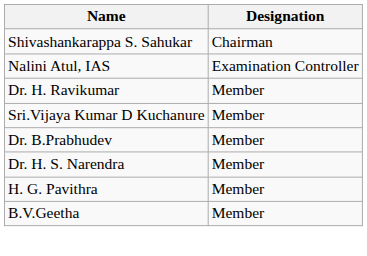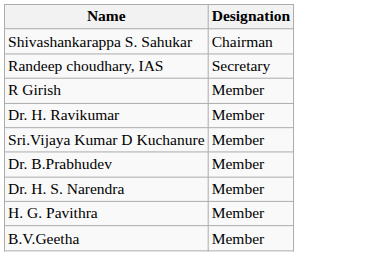+ row: Randeep choudhary, IAS | Secretary
- row: Nalini Atul, IAS | Examination Controller
+ row: R Girish | Member
